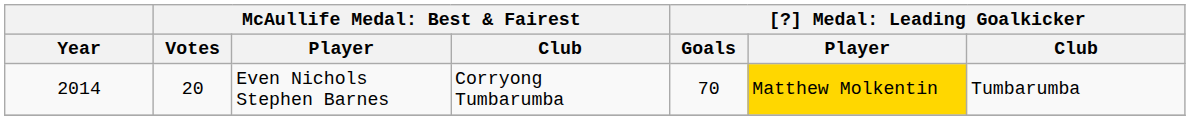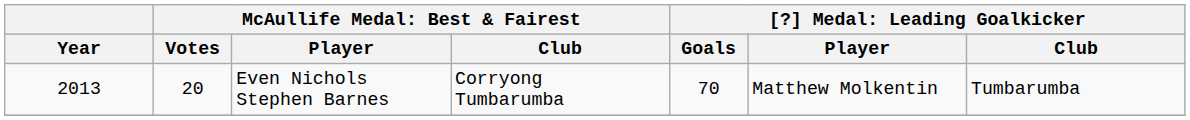Even Nichols Stephen Barnes | Year: 2014 -> 2013
Even Nichols Stephen Barnes | column 6: gold background -> no background
